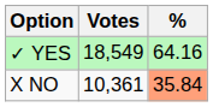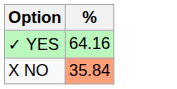- column: Votes | 18,549 | 10,361
